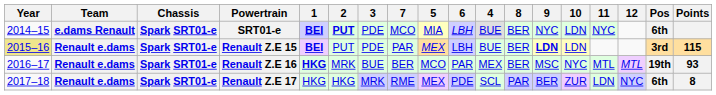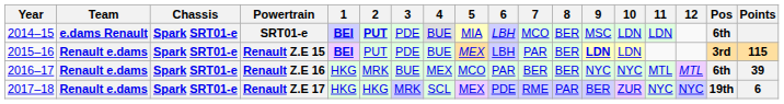columns swapped: 4 <-> 7
SRT01-e | 9: NYC -> MSC
SRT01-e | 11: NYC -> LDN
Renault Z.E 15 | Year: khaki background -> no background
Renault Z.E 16 | 1: bold -> normal
Renault Z.E 16 | 9: MSC -> NYC
Renault Z.E 16 | Pos: 19th -> 6th
Renault Z.E 16 | Points: 93 -> 39
Renault Z.E 17 | 11: LDN -> NYC
Renault Z.E 17 | Pos: 6th -> 19th
Renault Z.E 17 | Points: 8 -> 6
